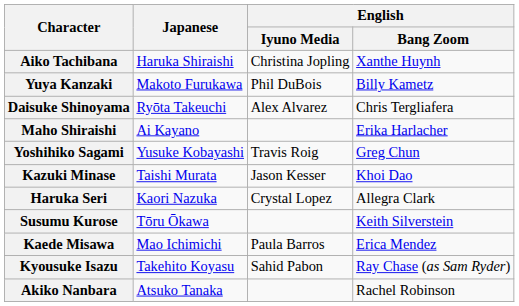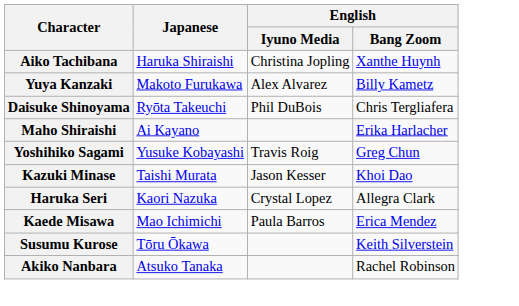Yuya Kanzaki | English / Iyuno Media: Phil DuBois -> Alex Alvarez
Daisuke Shinoyama | English / Iyuno Media: Alex Alvarez -> Phil DuBois
rows swapped: Kaede Misawa <-> Susumu Kurose
- row: Kyousuke Isazu | Takehito Koyasu | Sahid Pabon | Ray Chase (as Sam Ryder)
